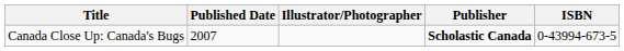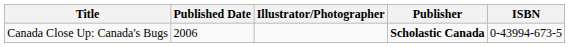Canada Close Up: Canada's Bugs | Published Date: 2007 -> 2006
